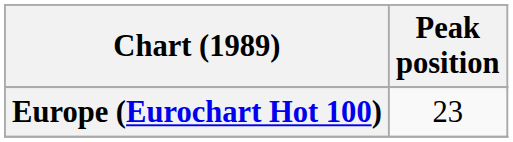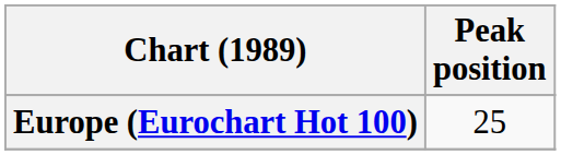Europe (Eurochart Hot 100) | Peak position: 23 -> 25
